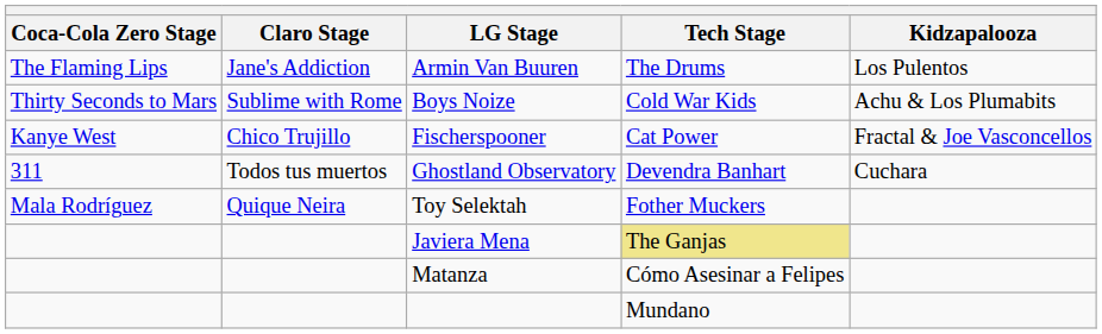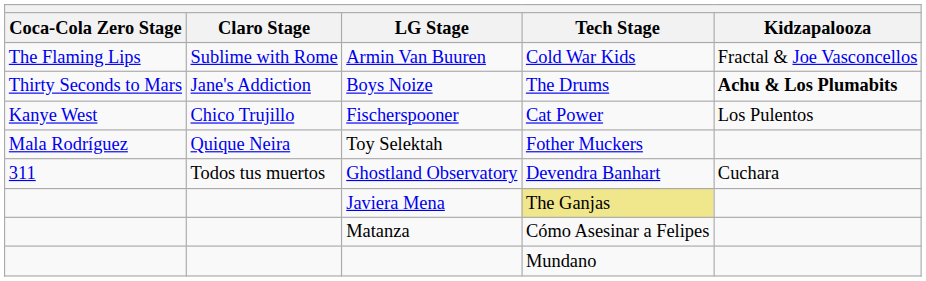Armin Van Buuren | Claro Stage: Jane's Addiction -> Sublime with Rome
Armin Van Buuren | Tech Stage: The Drums -> Cold War Kids
Armin Van Buuren | Kidzapalooza: Los Pulentos -> Fractal & Joe Vasconcellos
Boys Noize | Claro Stage: Sublime with Rome -> Jane's Addiction
Boys Noize | Tech Stage: Cold War Kids -> The Drums
Boys Noize | Kidzapalooza: normal -> bold
Fischerspooner | Kidzapalooza: Fractal & Joe Vasconcellos -> Los Pulentos
rows swapped: Ghostland Observatory <-> Toy Selektah
